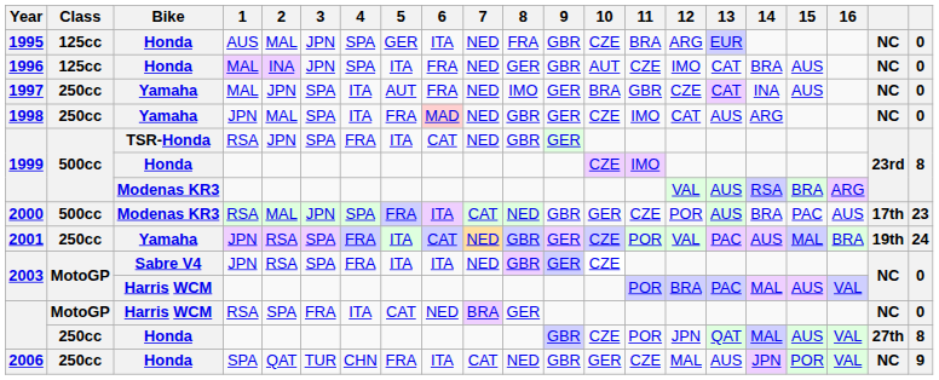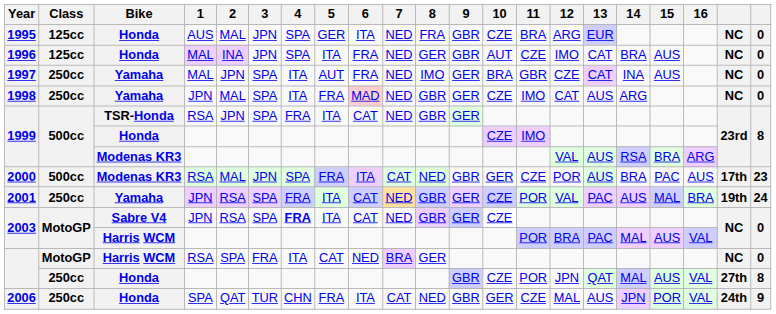2003 / Sabre V4 | 4: normal -> bold
2003 / Sabre V4 | 6: ITA -> CAT
2006 | column 20: NC -> 24th
